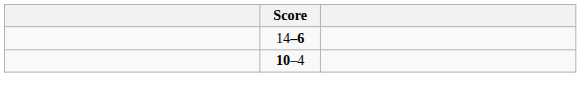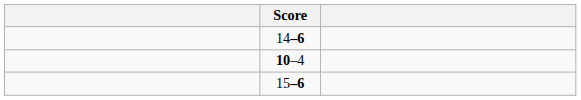+ row: 15–6
